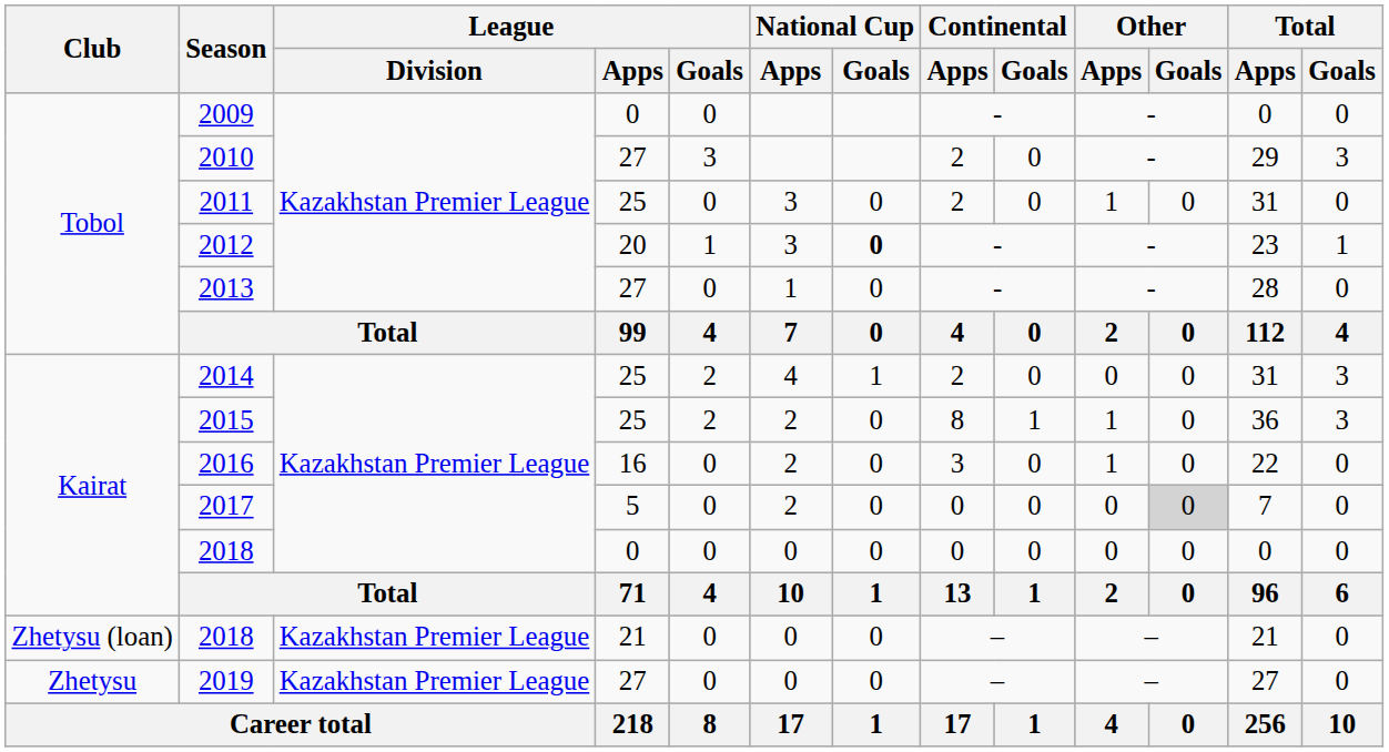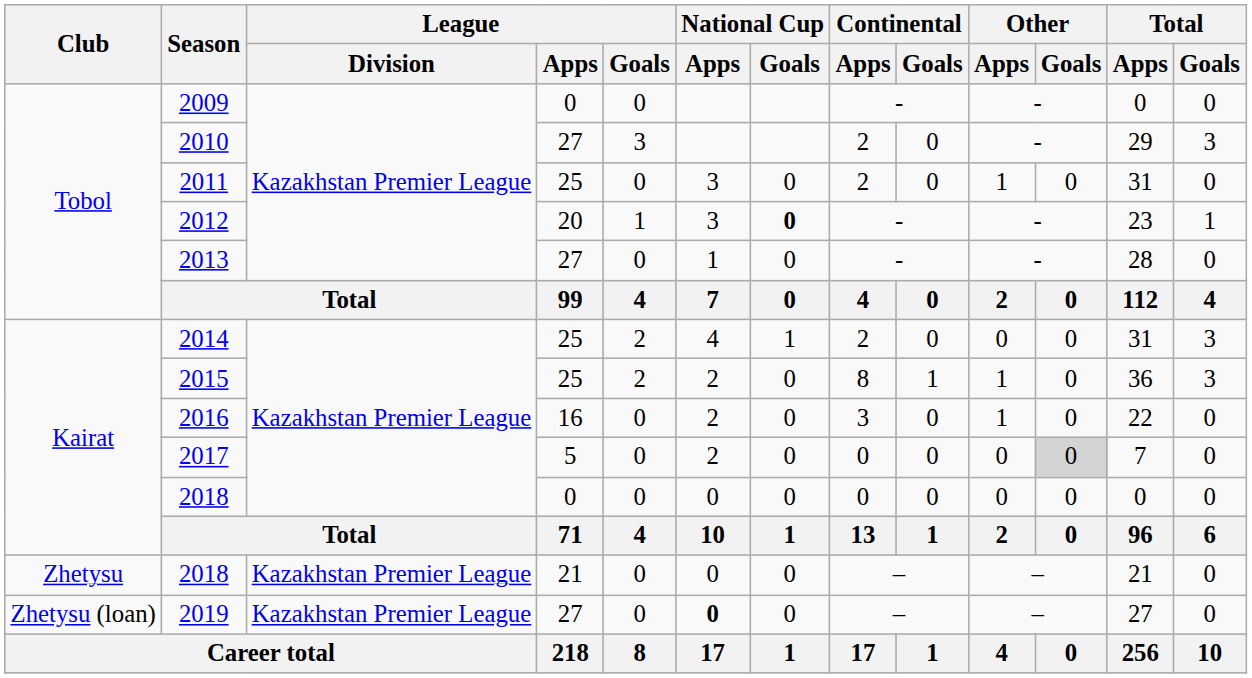2018 / 21 | Club: Zhetysu (loan) -> Zhetysu
2019 | Club: Zhetysu -> Zhetysu (loan)
2019 | National Cup / Apps: normal -> bold
